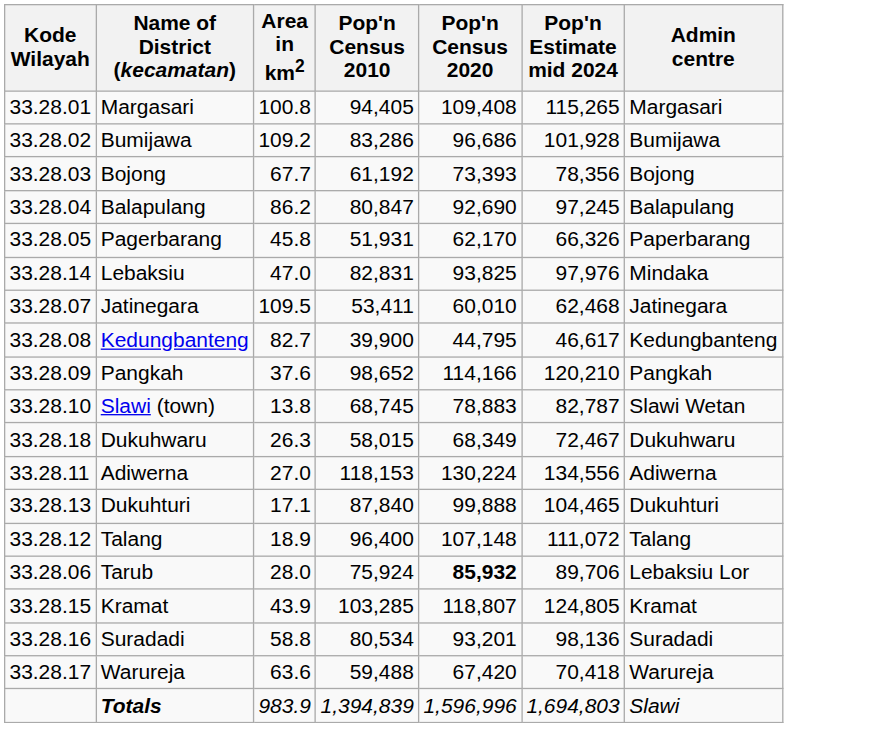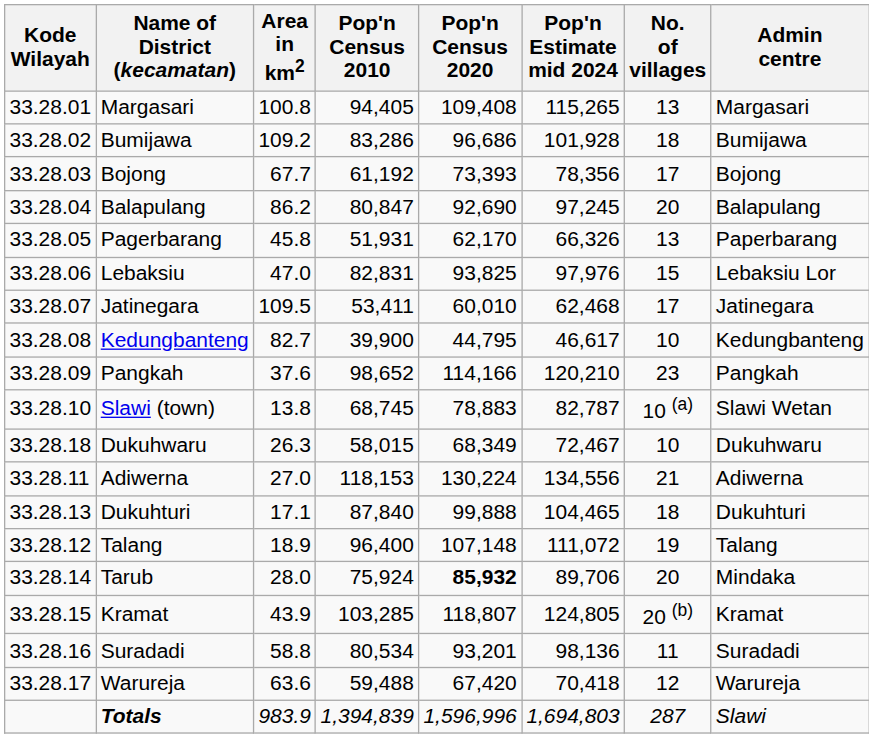+ column: No. of villages | 13 | 18 | 17 | 20 | 13 | 15 | 17 | 10 | 23 | 10 (a) | 10 | 21 | 18 | 19 | 20 | 20 (b) | 11 | 12 | 287
Lebaksiu | Kode Wilayah: 33.28.14 -> 33.28.06
Lebaksiu | Admin centre: Mindaka -> Lebaksiu Lor
Tarub | Kode Wilayah: 33.28.06 -> 33.28.14
Tarub | Admin centre: Lebaksiu Lor -> Mindaka
